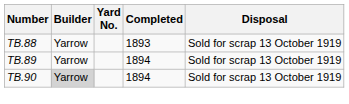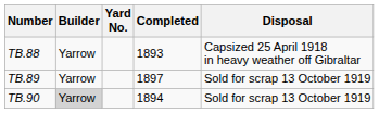TB.88 | Disposal: Sold for scrap 13 October 1919 -> Capsized 25 April 1918 in heavy weather off Gibraltar
TB.89 | Completed: 1894 -> 1897
